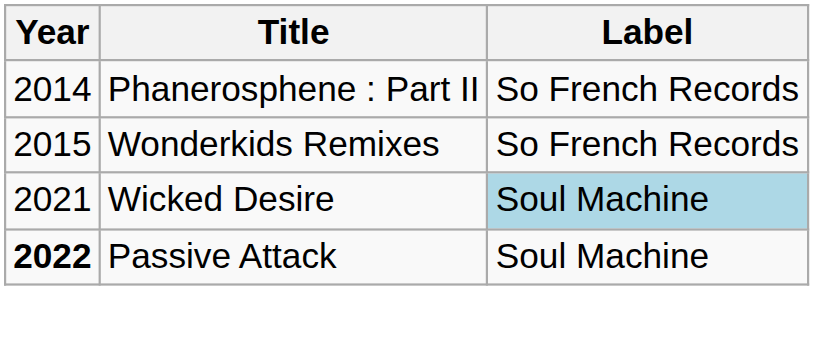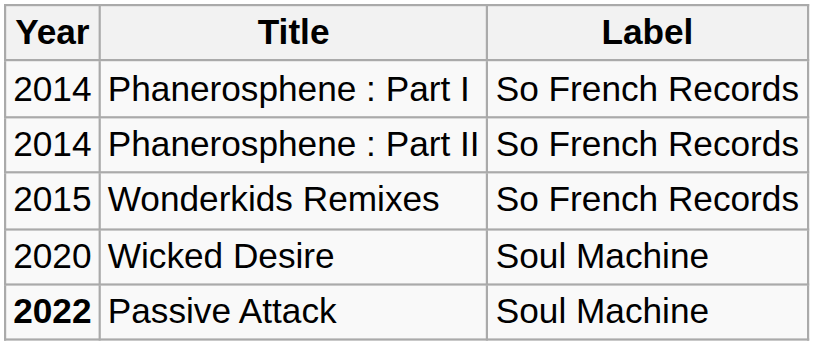+ row: 2014 | Phanerosphene : Part I | So French Records
Wicked Desire | Year: 2021 -> 2020
Wicked Desire | Label: lightblue background -> no background
